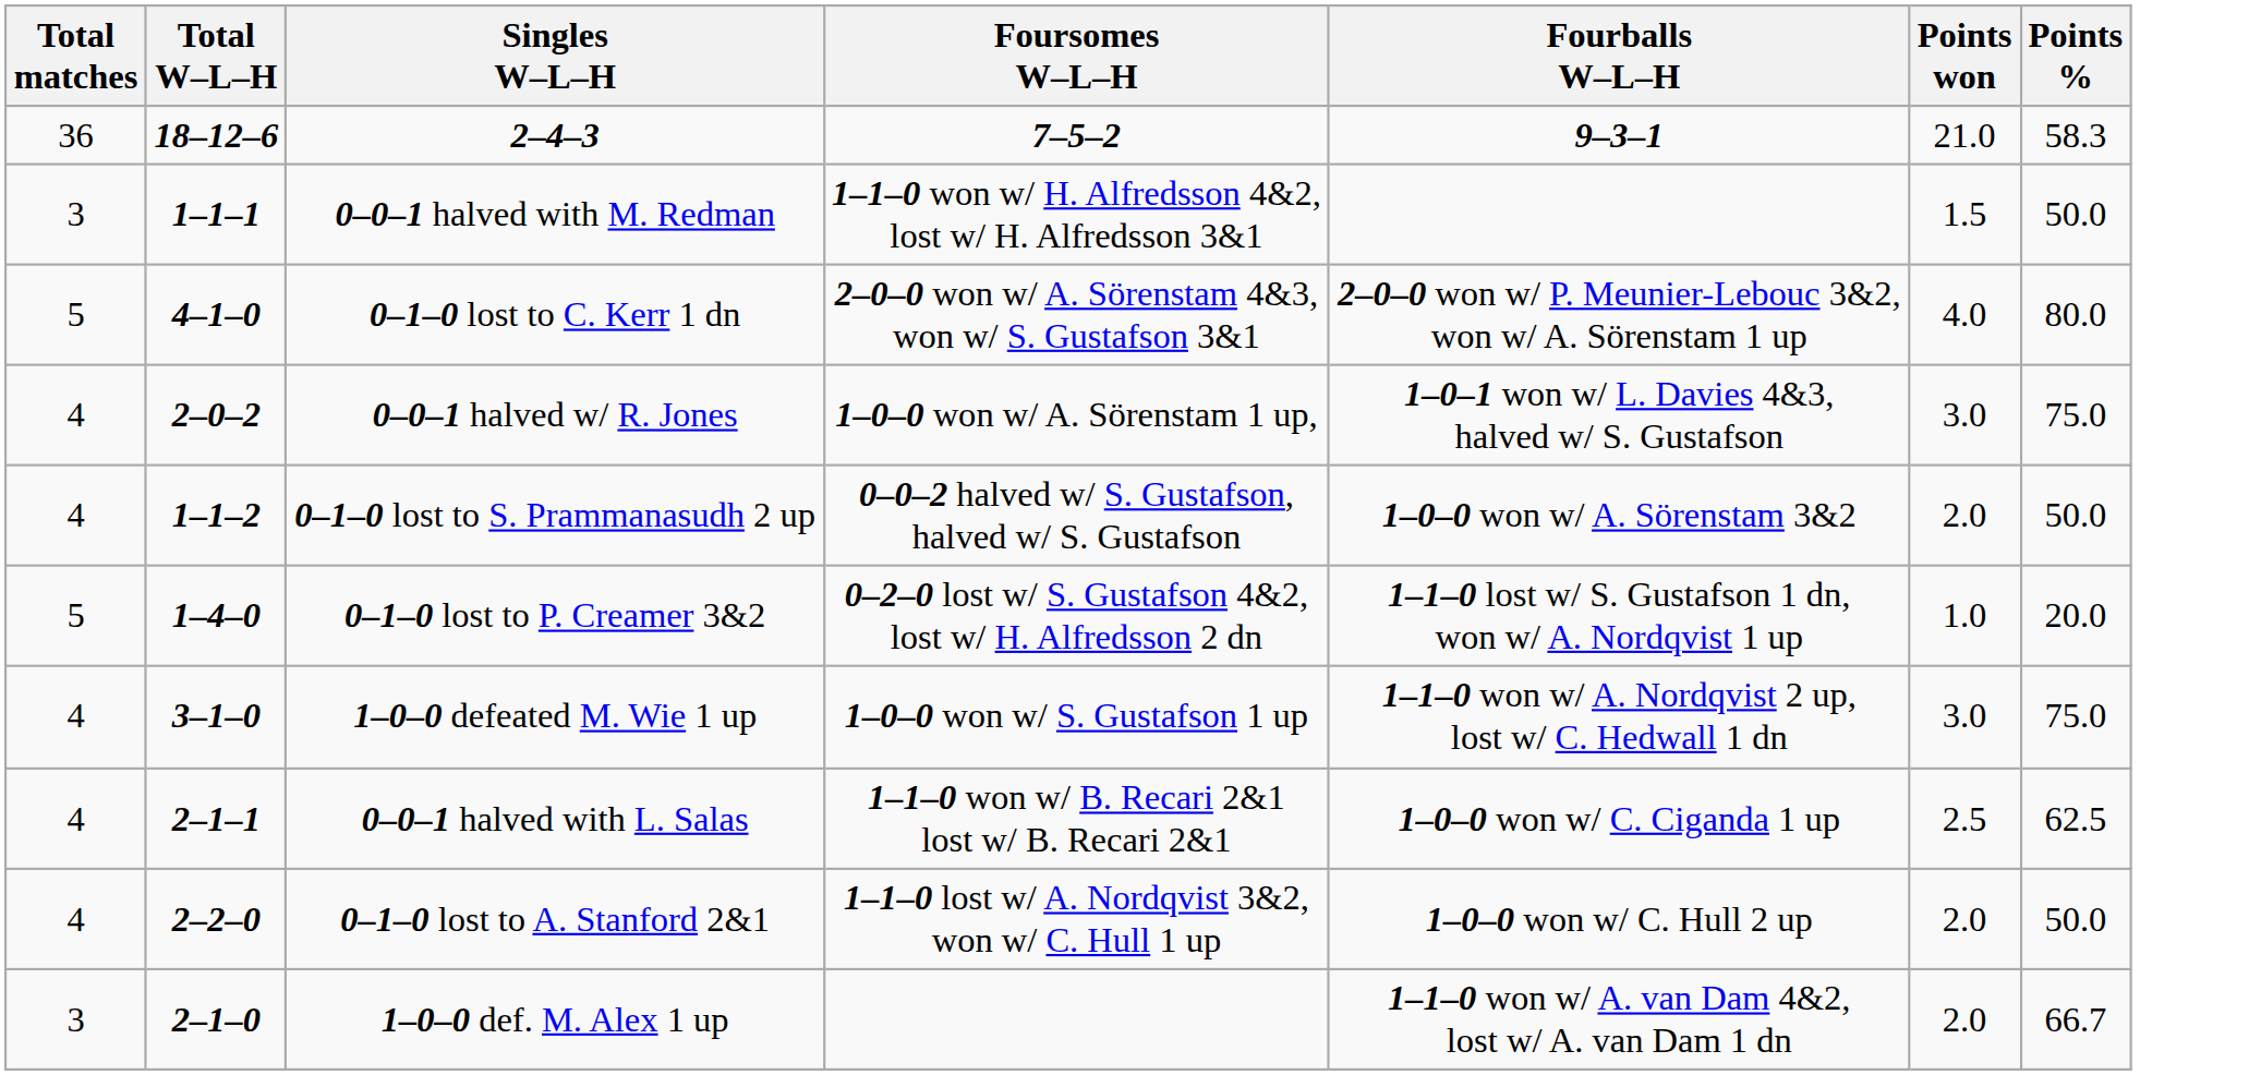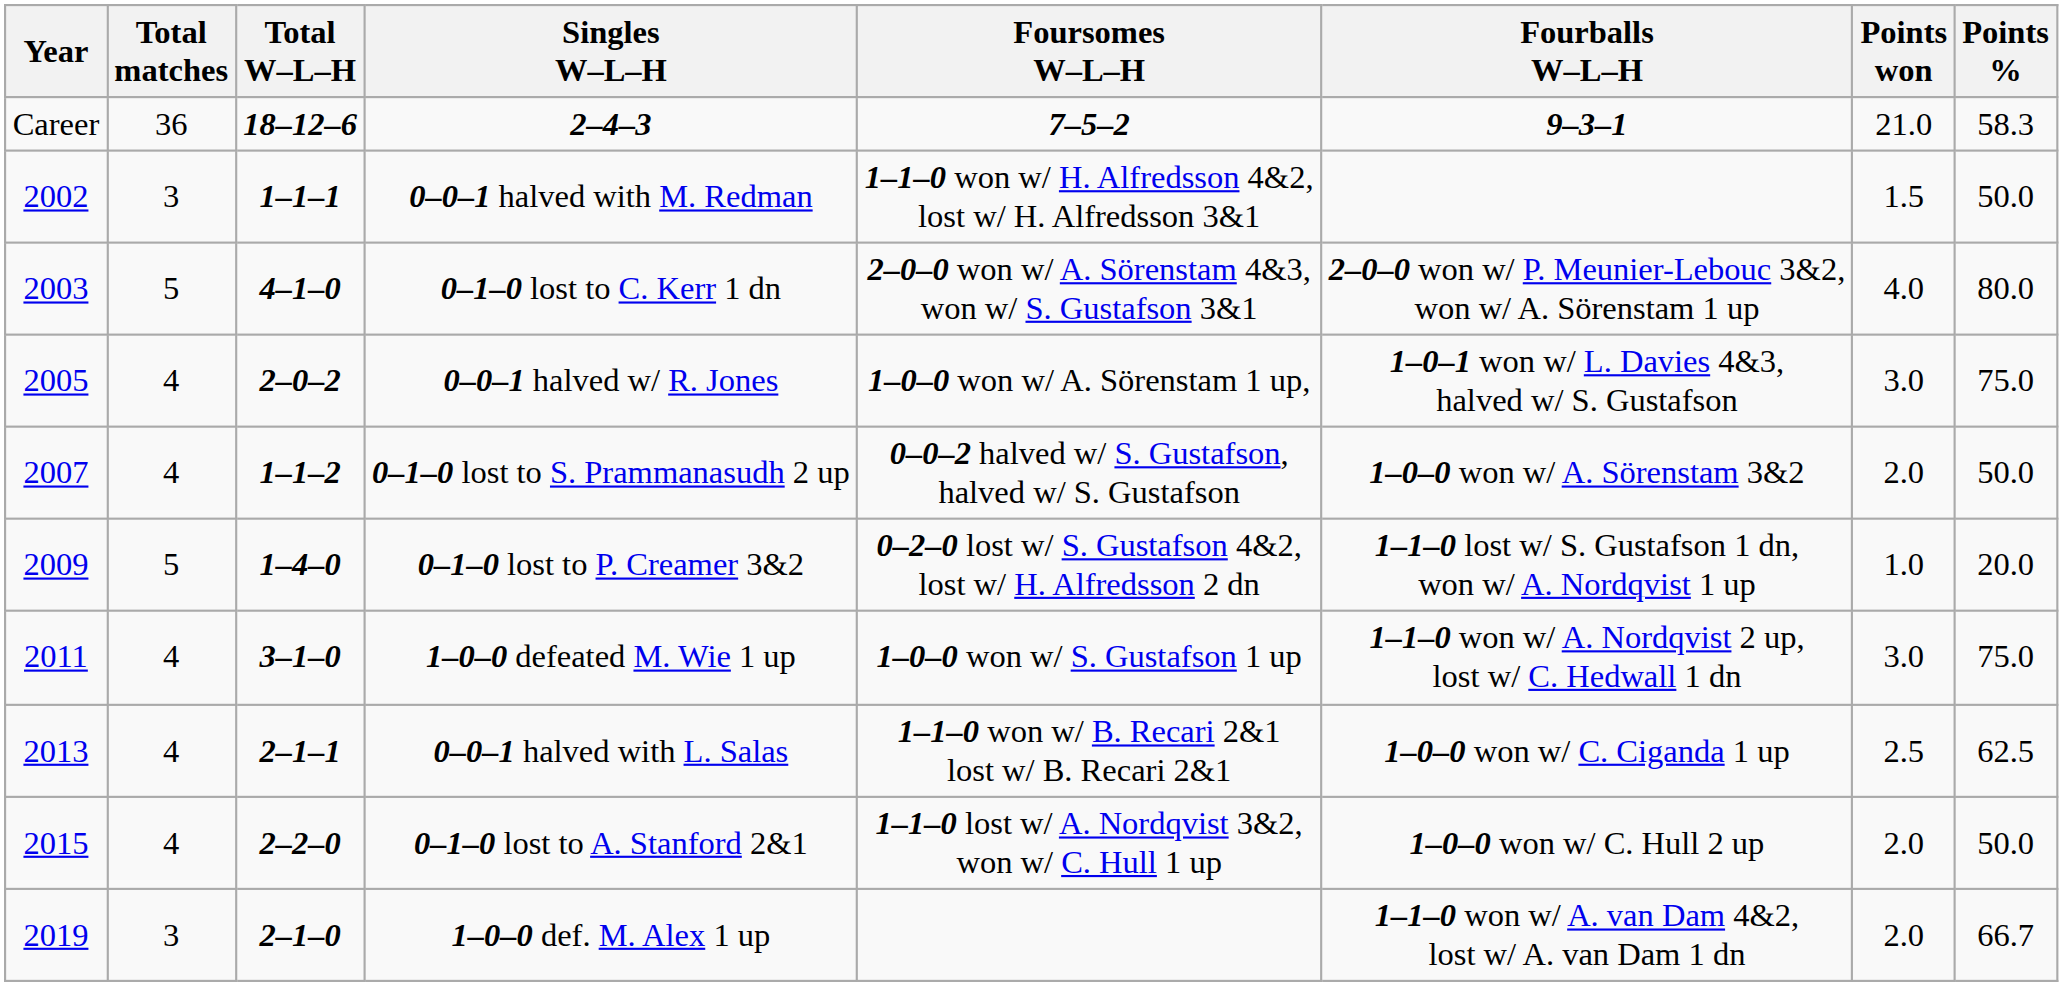+ column: Year | Career | 2002 | 2003 | 2005 | 2007 | 2009 | 2011 | 2013 | 2015 | 2019
